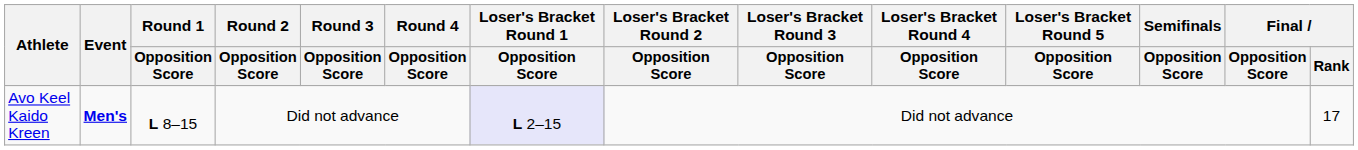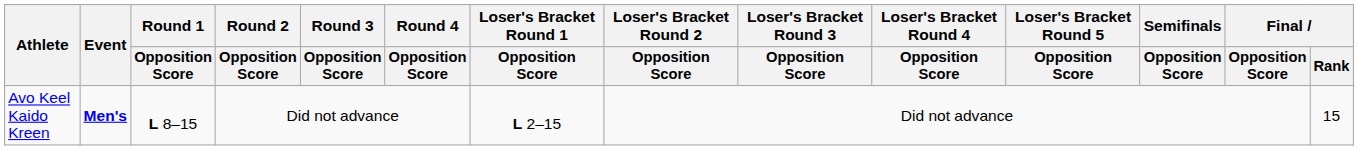Avo Keel Kaido Kreen | Loser's Bracket Round 1 / Opposition Score: lavender background -> no background
Avo Keel Kaido Kreen | Final / Rank: 17 -> 15
